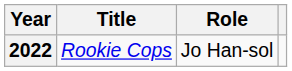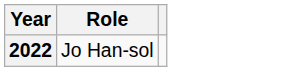- column: Title | Rookie Cops
